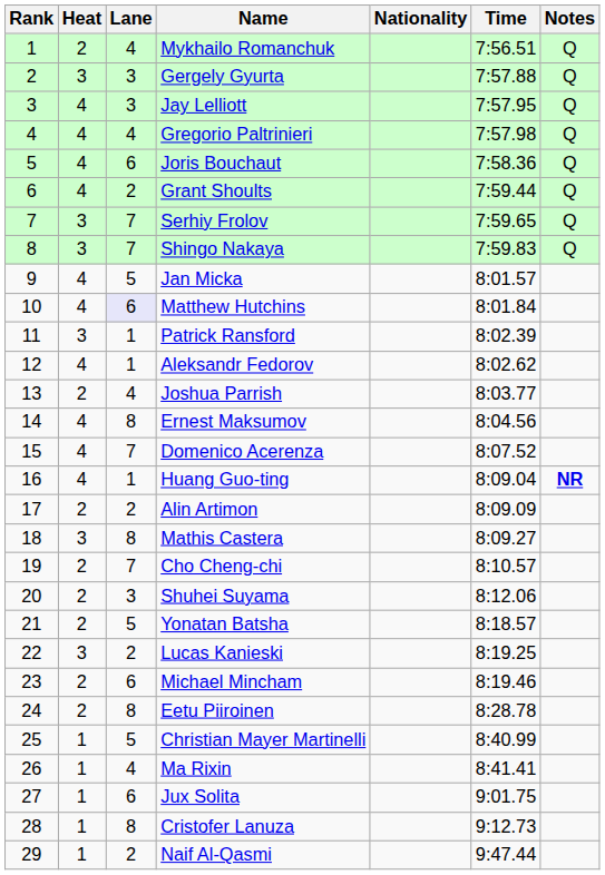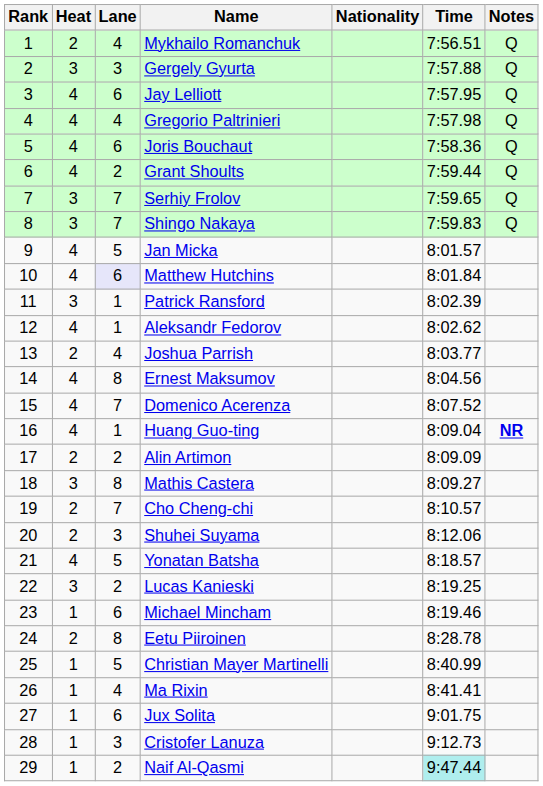Jay Lelliott | Lane: 3 -> 6
Yonatan Batsha | Heat: 2 -> 4
Michael Mincham | Heat: 2 -> 1
Cristofer Lanuza | Lane: 8 -> 3
Naif Al-Qasmi | Time: no background -> paleturquoise background
